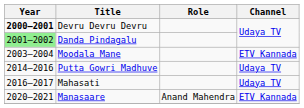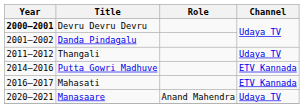Danda Pindagalu | Year: lightgreen background -> no background
- row: 2003–2004 | Moodala Mane | ETV Kannada
+ row: 2011–2012 | Thangali | Udaya TV
Putta Gowri Madhuve | Channel: Udaya TV -> ETV Kannada
Mahasati | Channel: Udaya TV -> ETV Kannada
Manasaare | Channel: ETV Kannada -> Udaya TV
